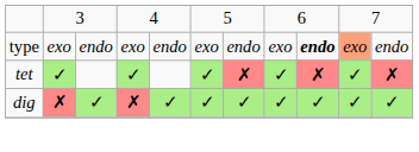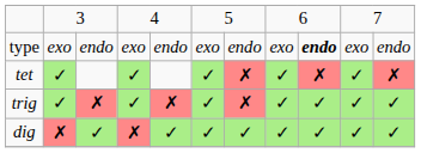type | column 10: lightsalmon background -> no background
+ row: trig | ✓ | ✗ | ✓ | ✗ | ✓ | ✗ | ✓ | ✓ | ✓ | ✓
